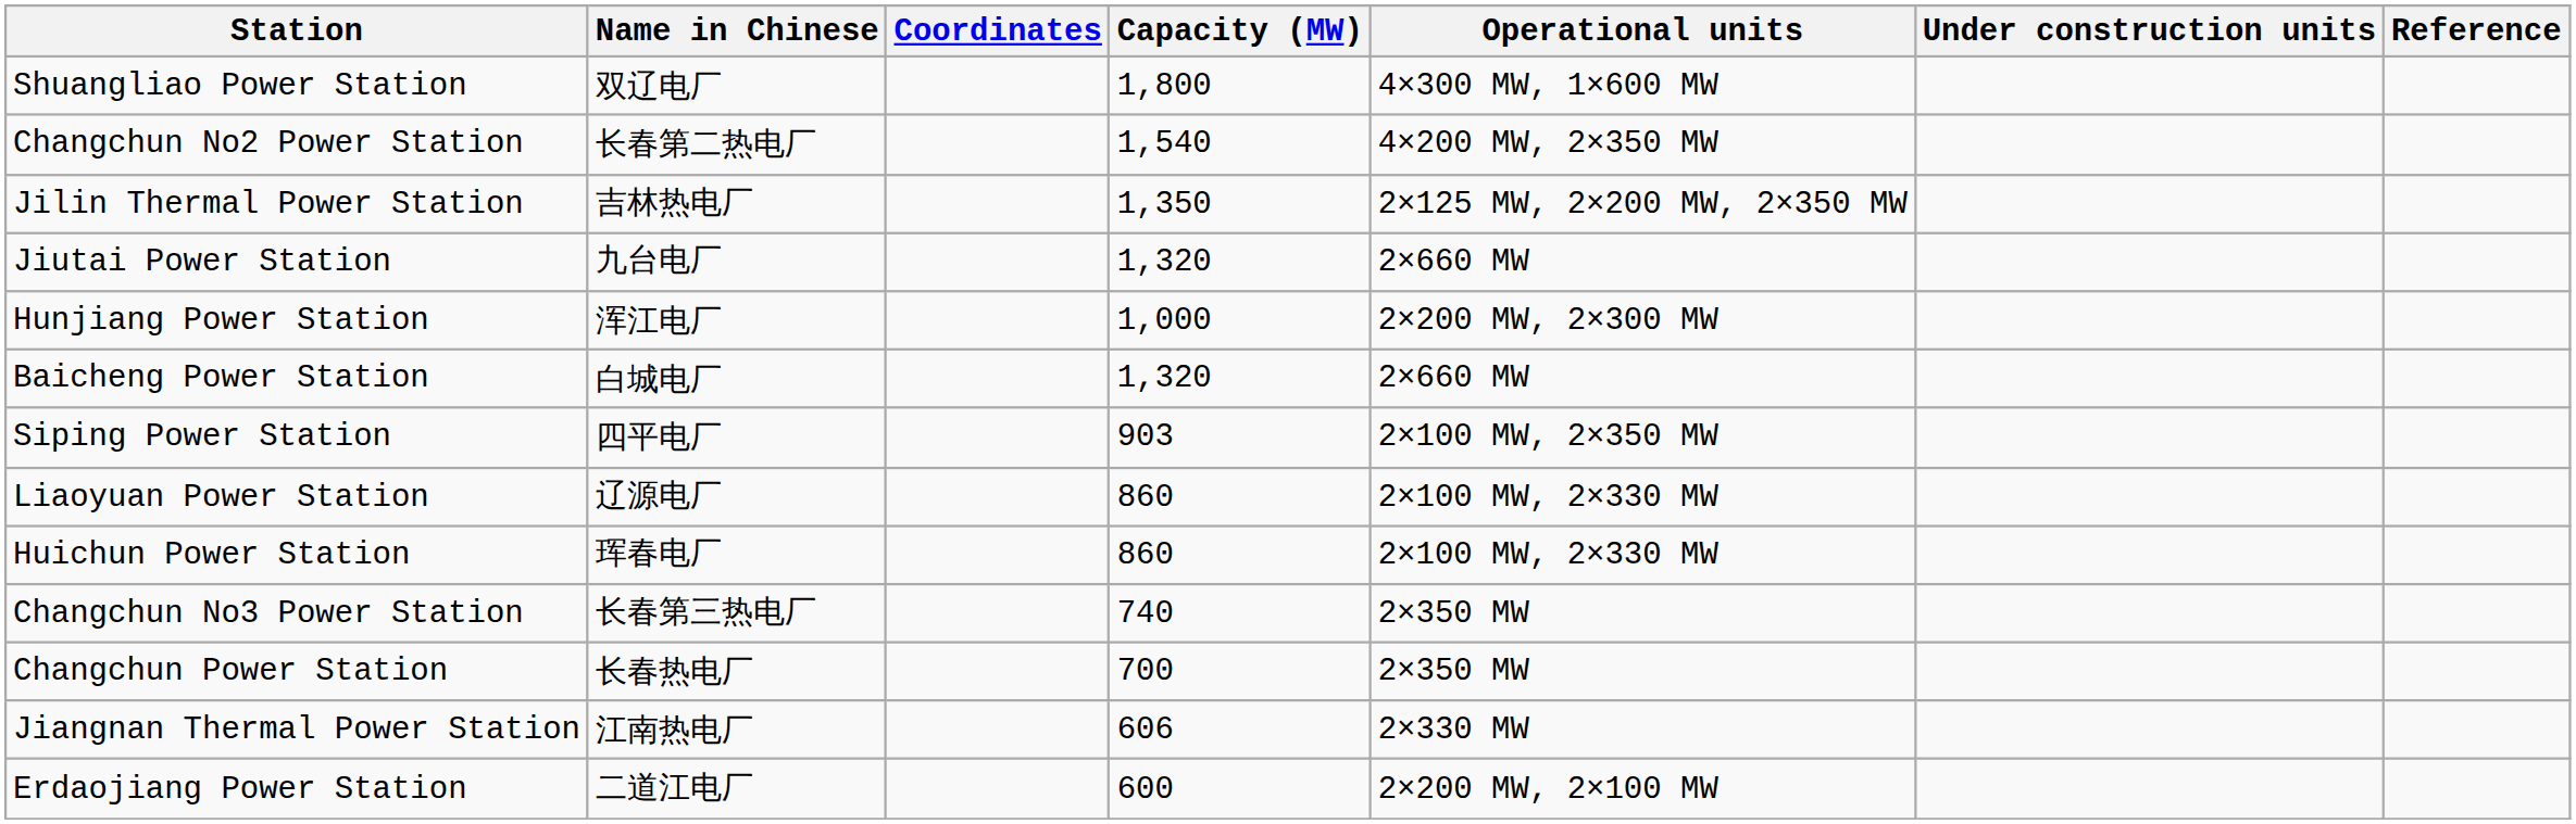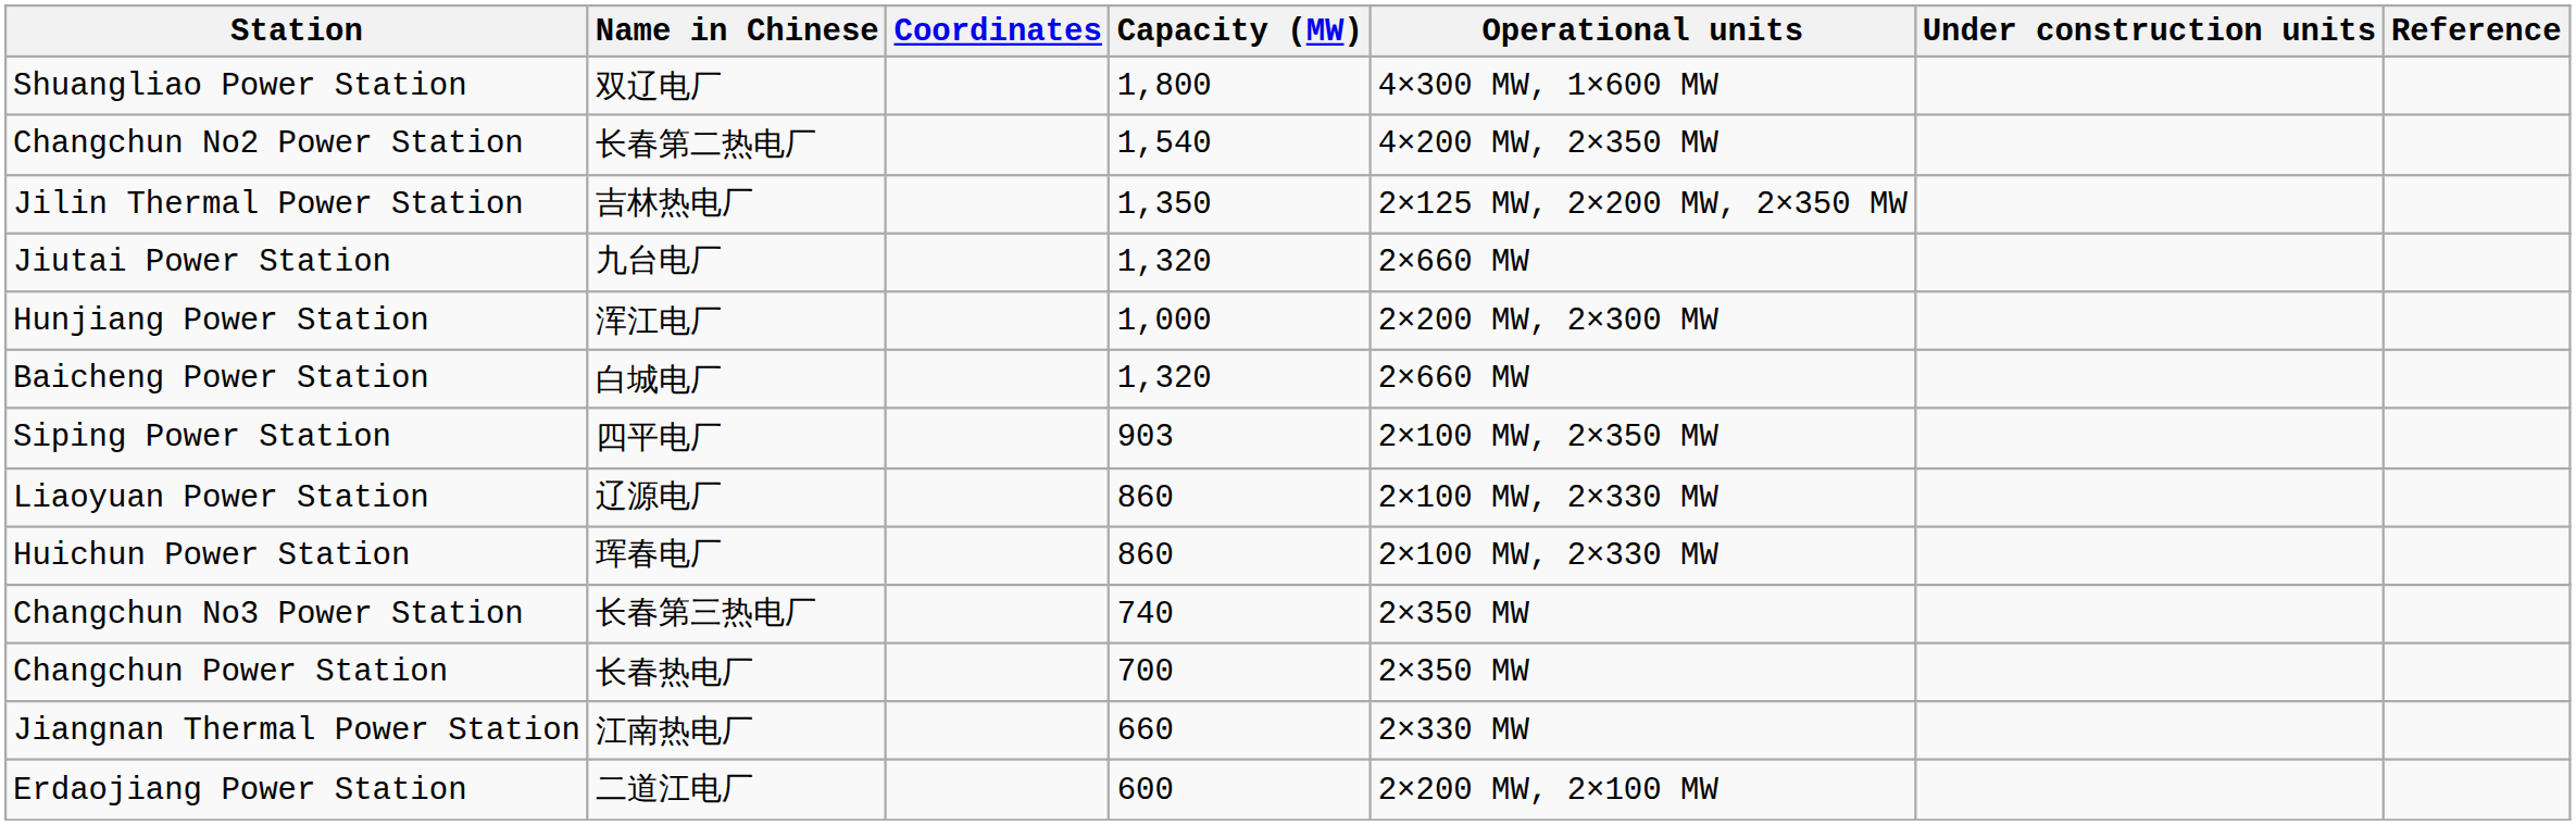Jiangnan Thermal Power Station | Capacity (MW): 606 -> 660
